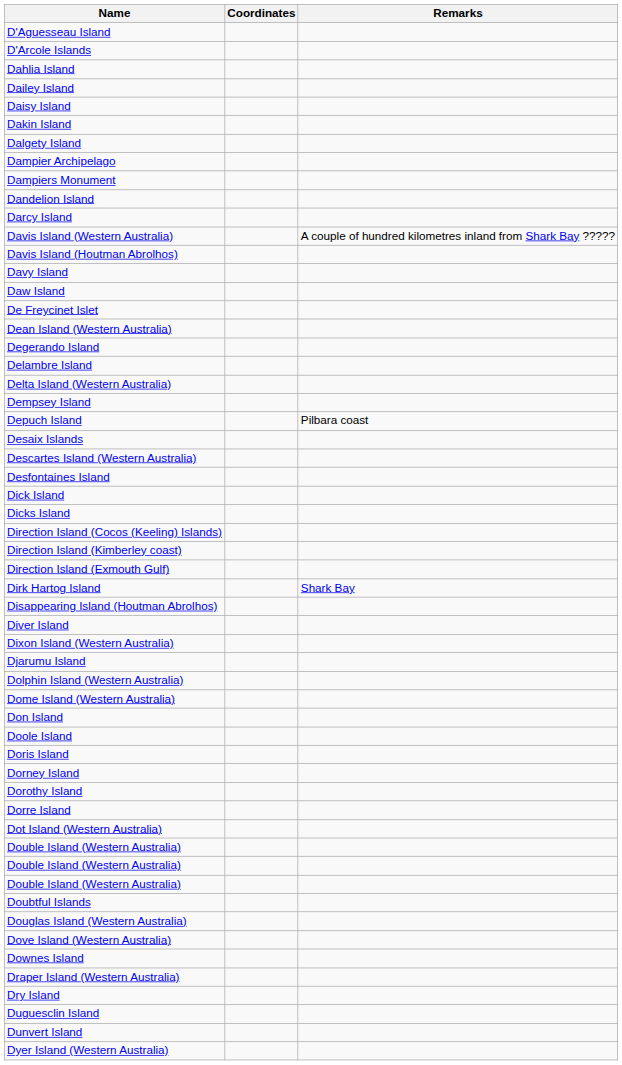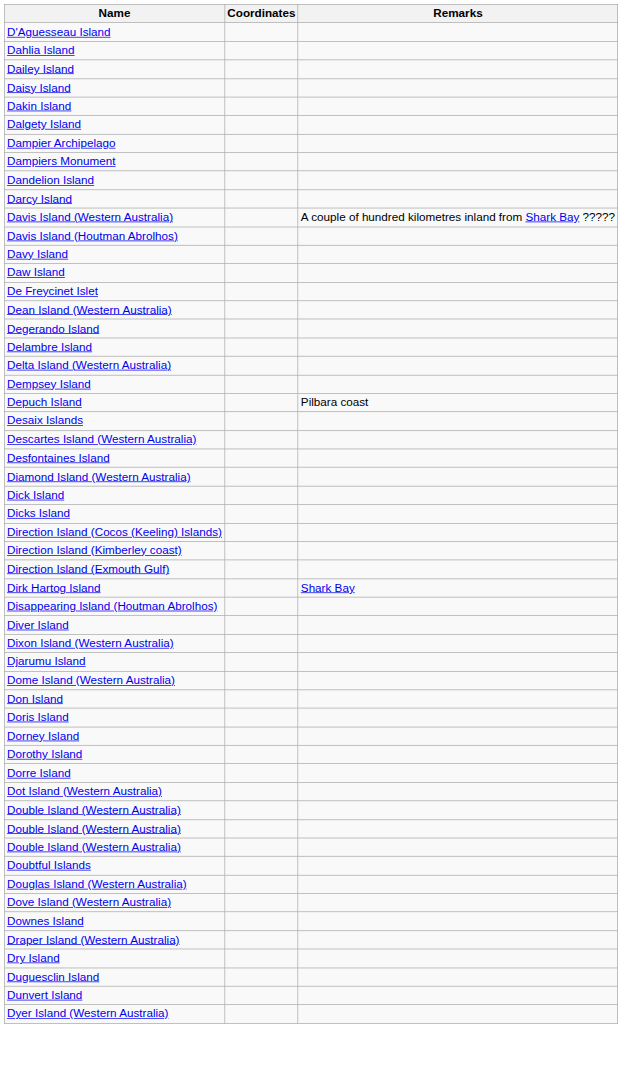- row: D'Arcole Islands
+ row: Diamond Island (Western Australia)
- row: Dolphin Island (Western Australia)
- row: Doole Island
